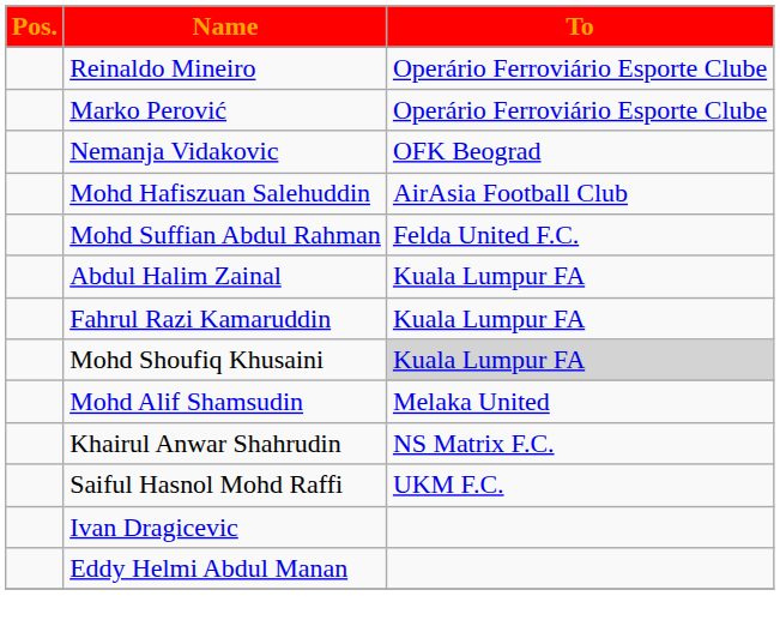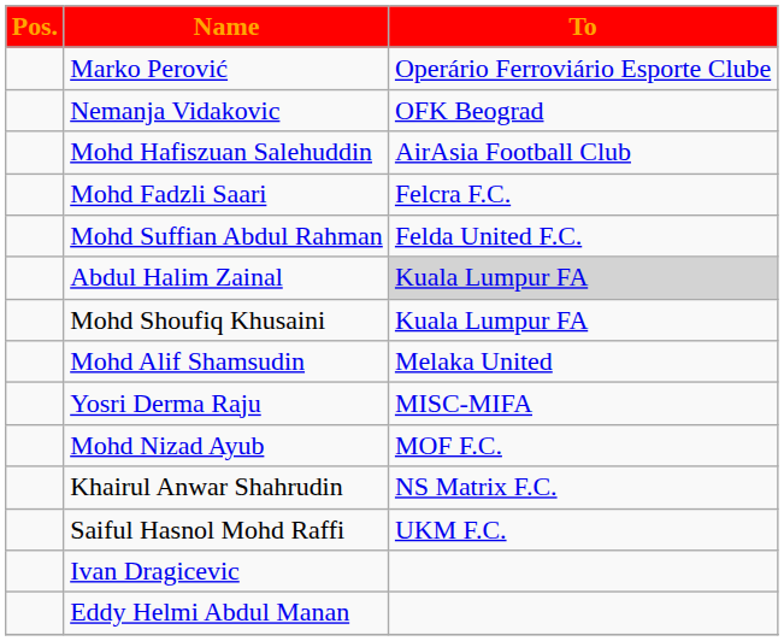- row: Reinaldo Mineiro | Operário Ferroviário Esporte Clube
+ row: Mohd Fadzli Saari | Felcra F.C.
Abdul Halim Zainal | To: no background -> lightgrey background
- row: Fahrul Razi Kamaruddin | Kuala Lumpur FA
Mohd Shoufiq Khusaini | To: lightgrey background -> no background
+ row: Yosri Derma Raju | MISC-MIFA
+ row: Mohd Nizad Ayub | MOF F.C.
